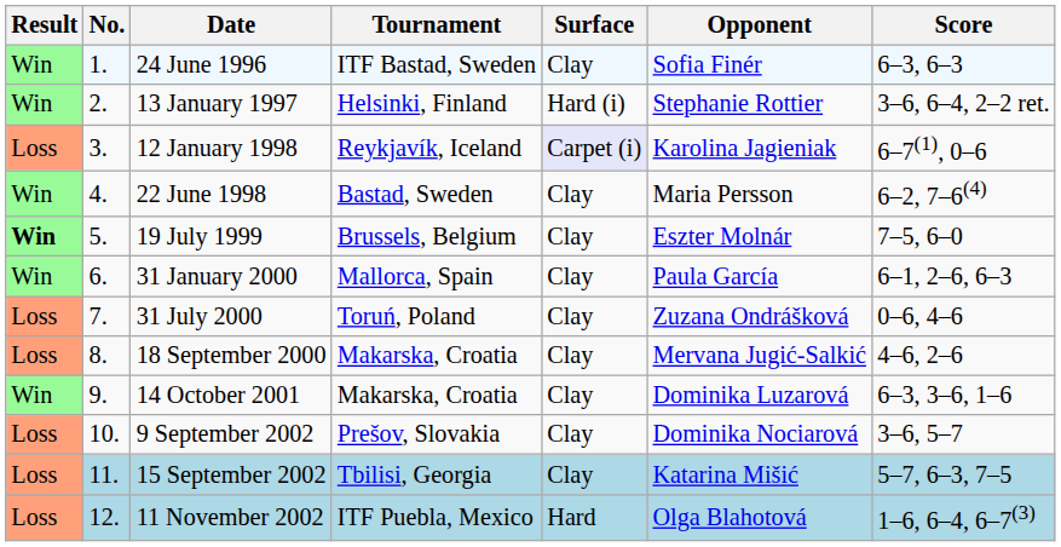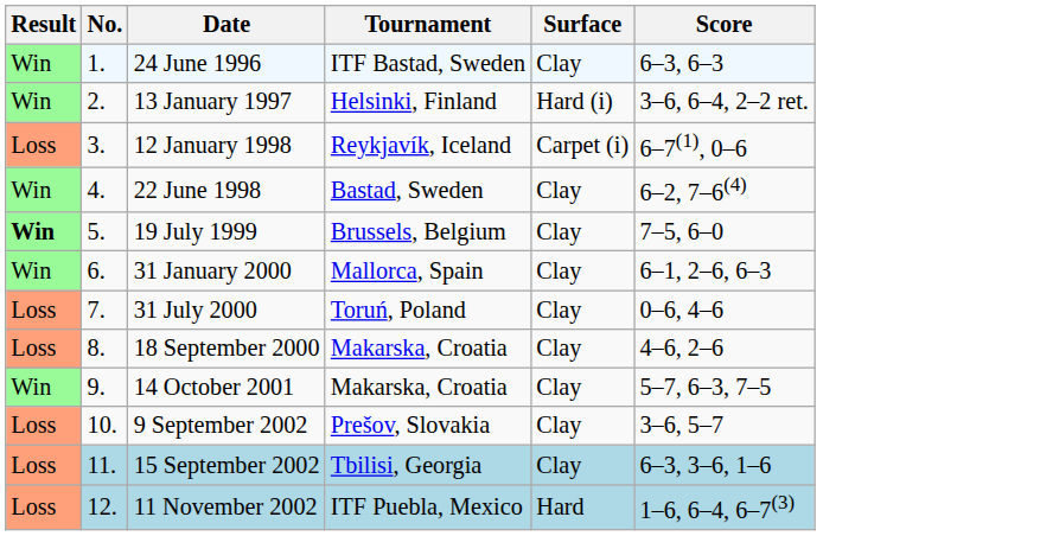- column: Opponent | Sofia Finér | Stephanie Rottier | Karolina Jagieniak | Maria Persson | Eszter Molnár | Paula García | Zuzana Ondrášková | Mervana Jugić-Salkić | Dominika Luzarová | Dominika Nociarová | Katarina Mišić | Olga Blahotová
12 January 1998 | Surface: lavender background -> no background
14 October 2001 | Score: 6–3, 3–6, 1–6 -> 5–7, 6–3, 7–5
15 September 2002 | Score: 5–7, 6–3, 7–5 -> 6–3, 3–6, 1–6
